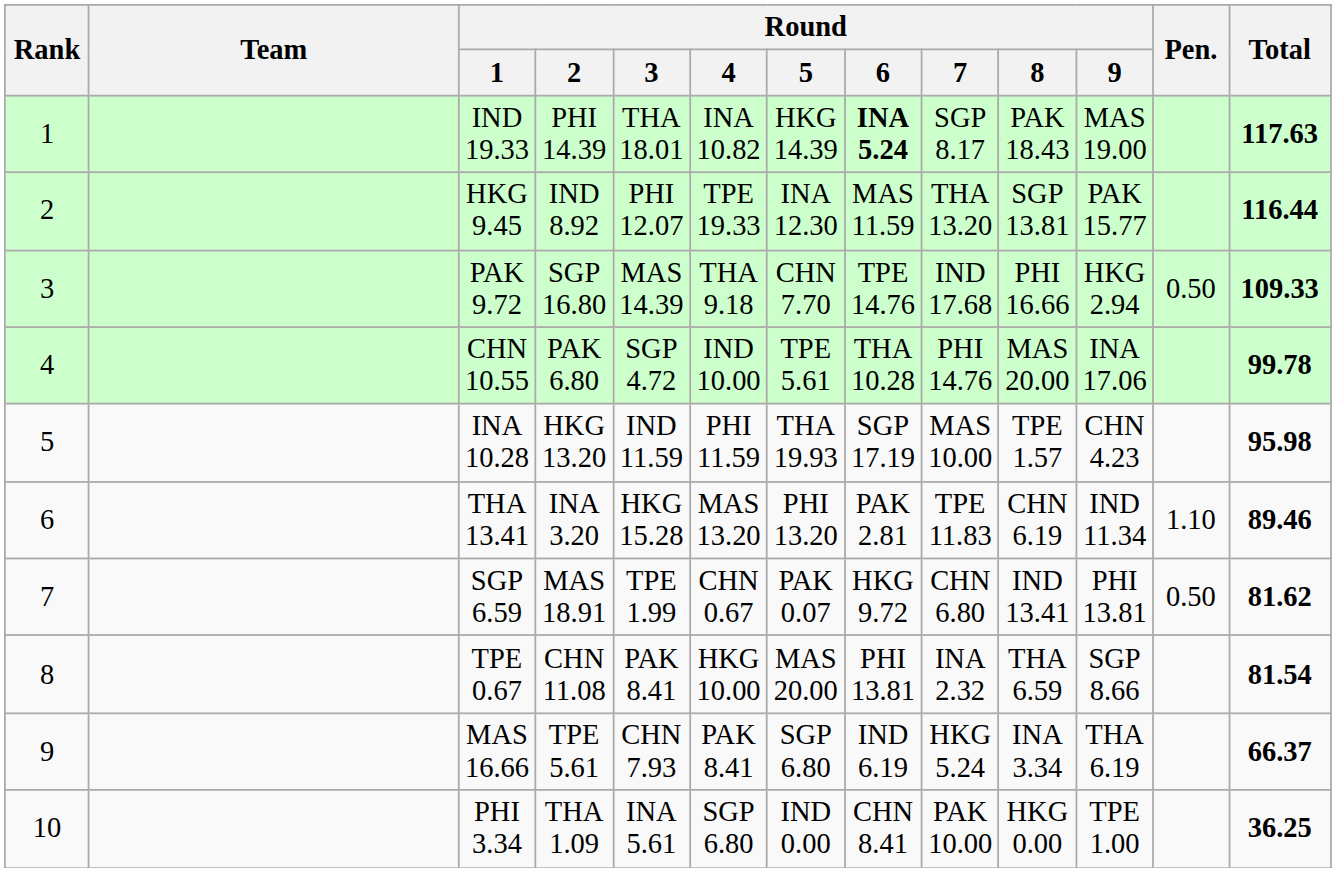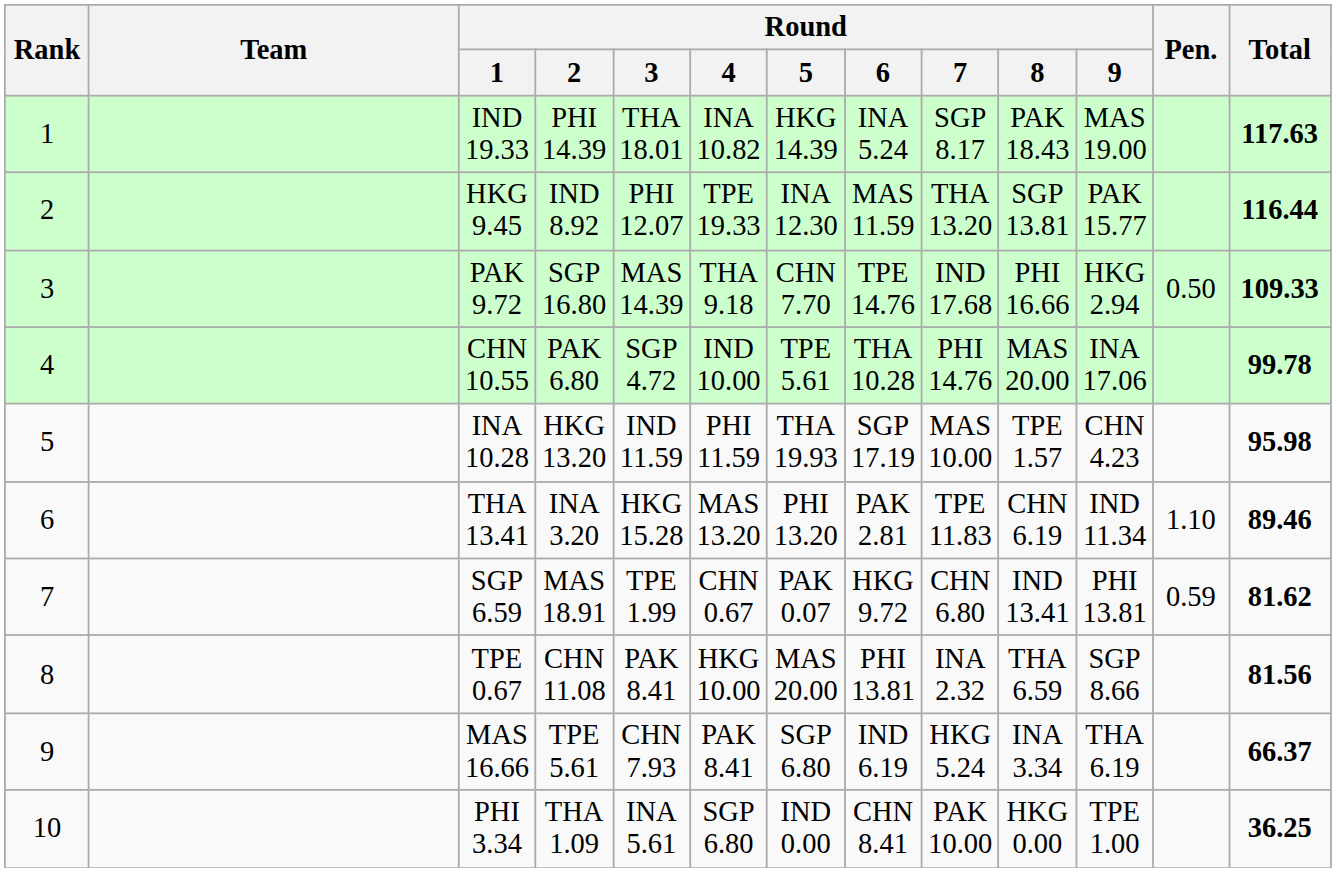IND 19.33 | Round / 6: bold -> normal
SGP 6.59 | Pen.: 0.50 -> 0.59
TPE 0.67 | Total: 81.54 -> 81.56
